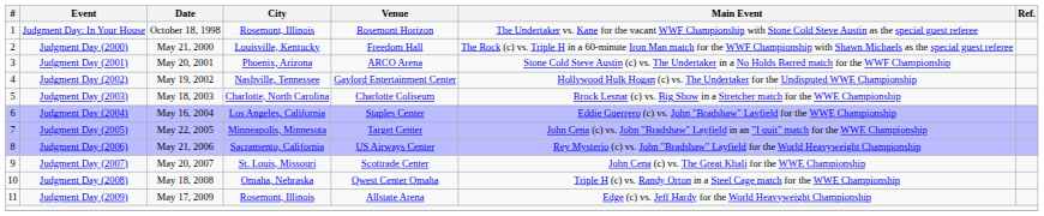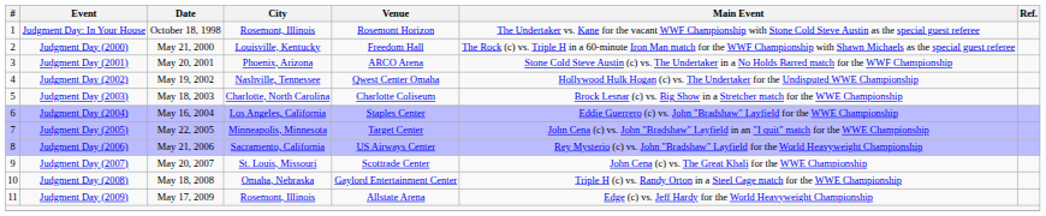Judgment Day (2002) | Venue: Gaylord Entertainment Center -> Qwest Center Omaha
Judgment Day (2008) | Venue: Qwest Center Omaha -> Gaylord Entertainment Center
